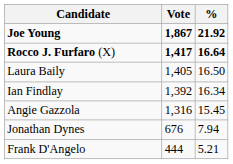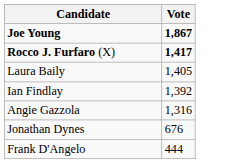- column: % | 21.92 | 16.64 | 16.50 | 16.34 | 15.45 | 7.94 | 5.21
